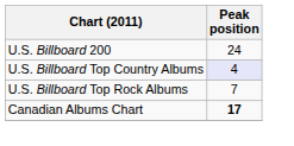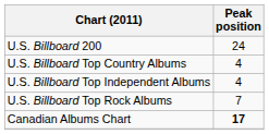U.S. Billboard Top Country Albums | Peak position: lavender background -> no background
+ row: U.S. Billboard Top Independent Albums | 4
